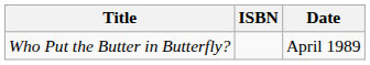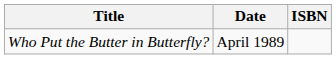columns swapped: Date <-> ISBN
